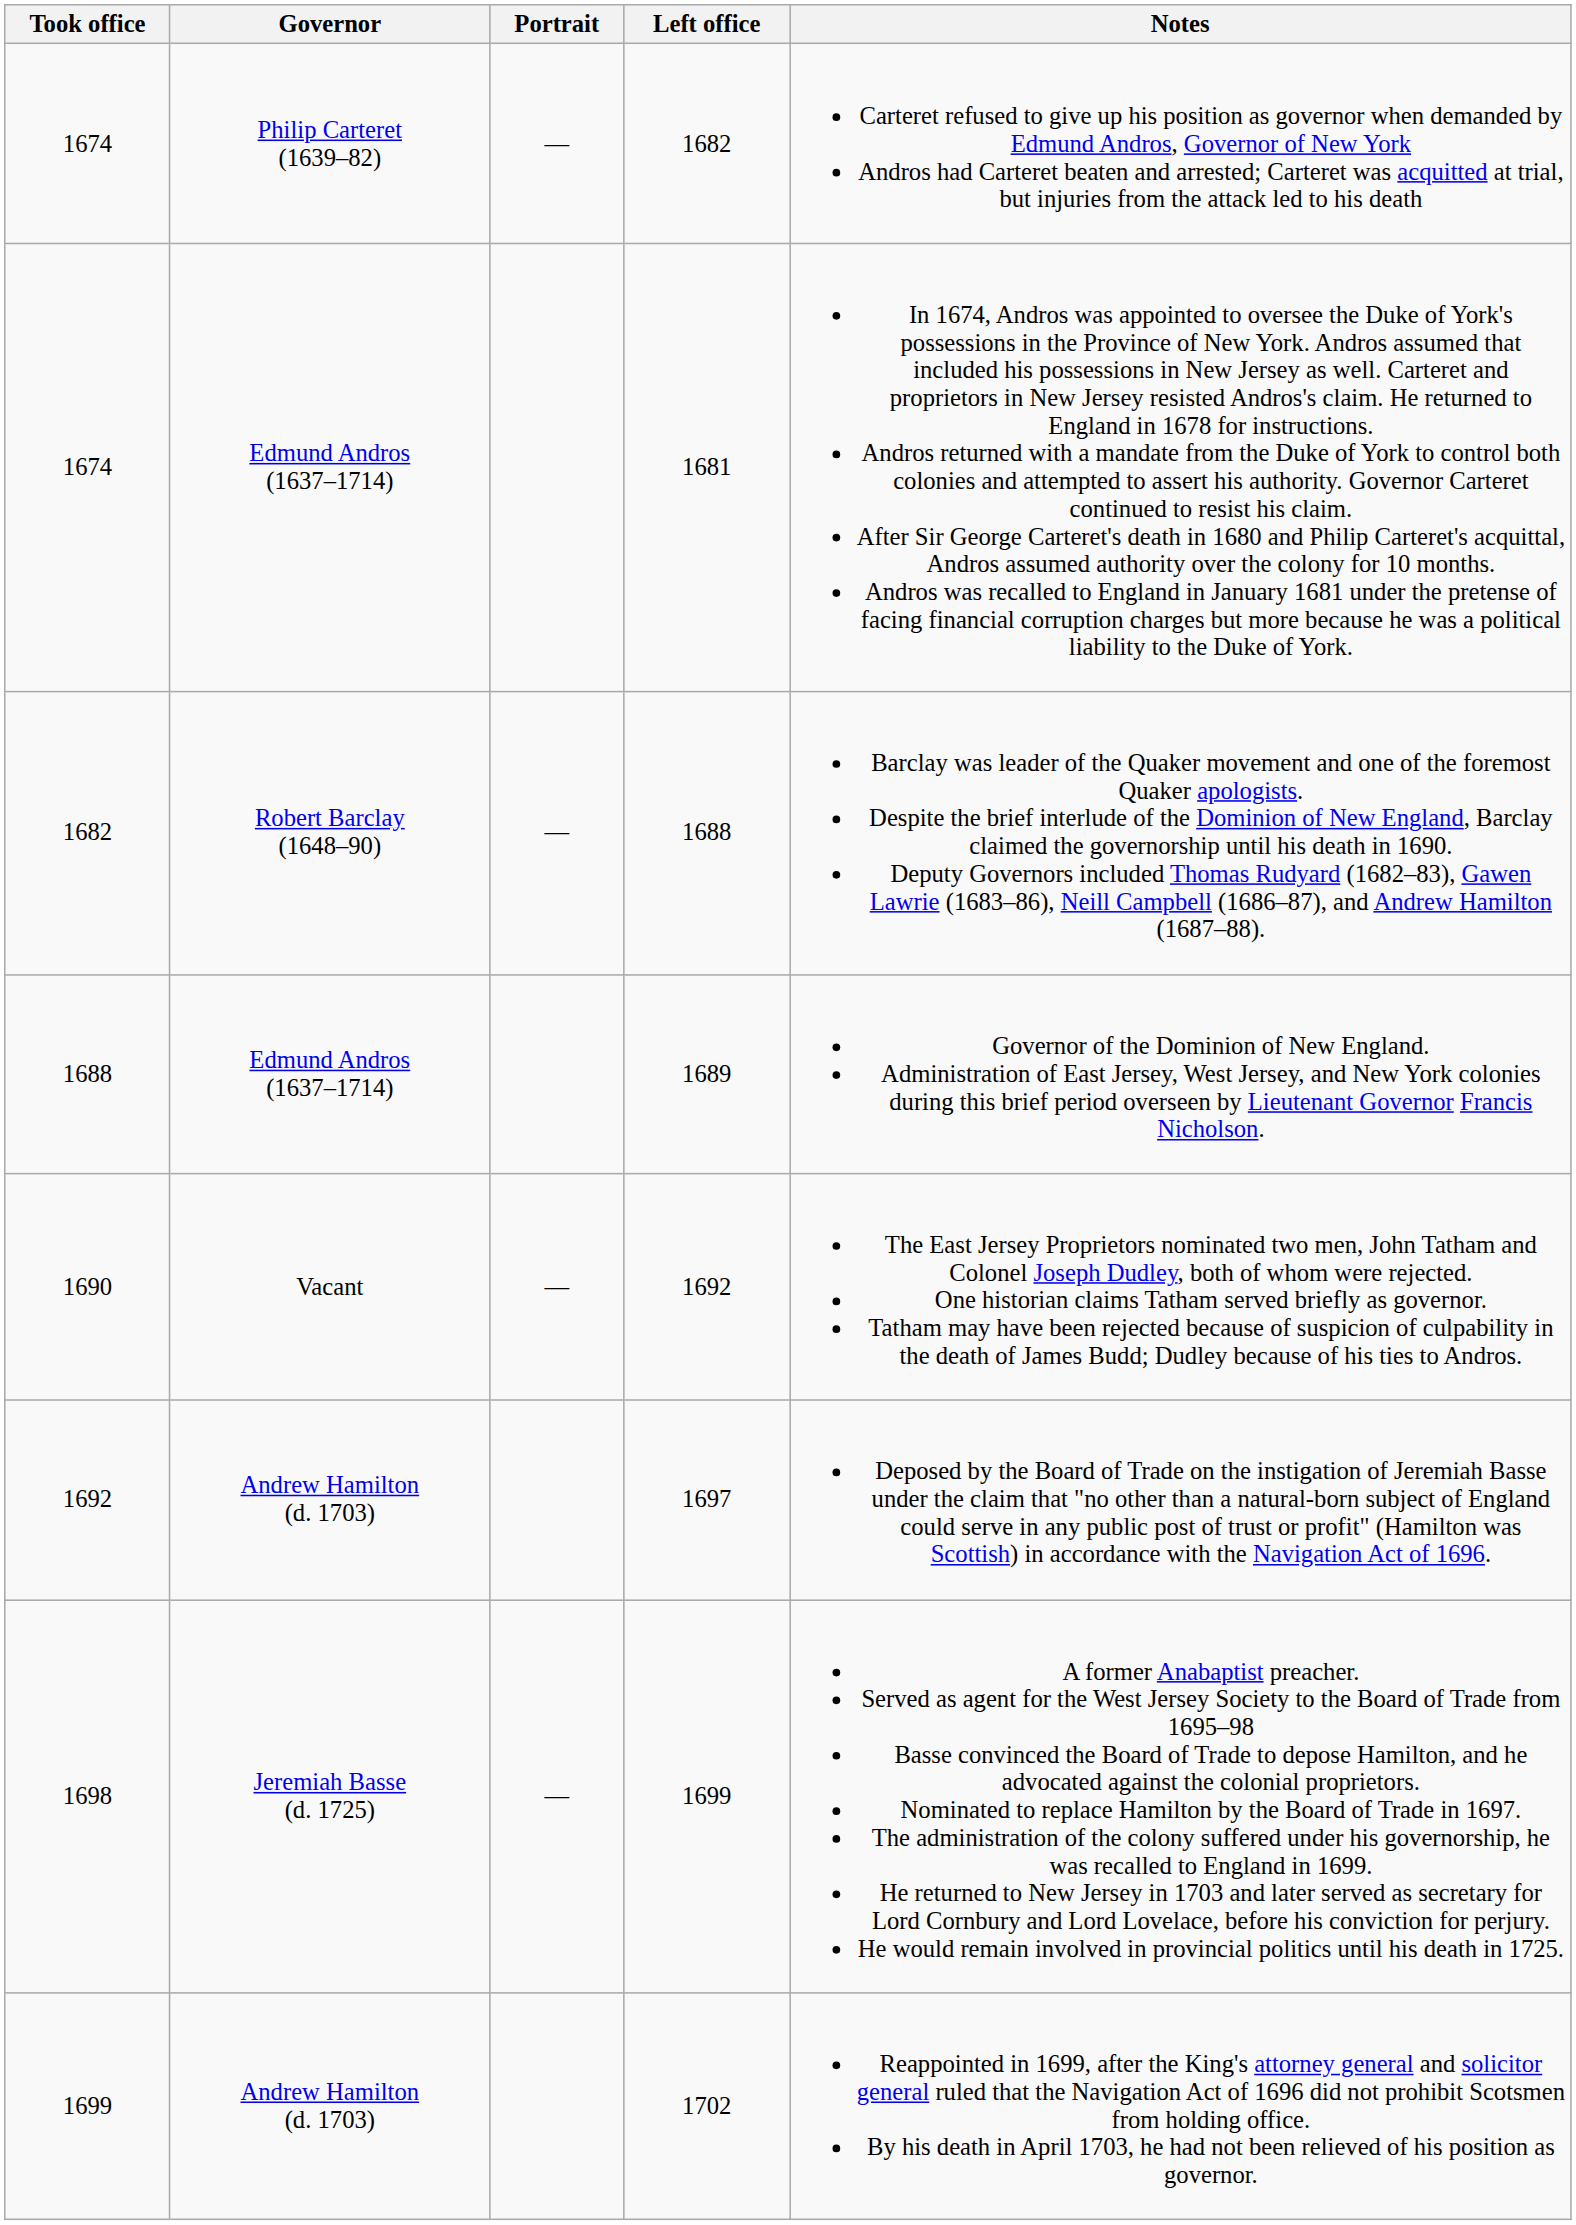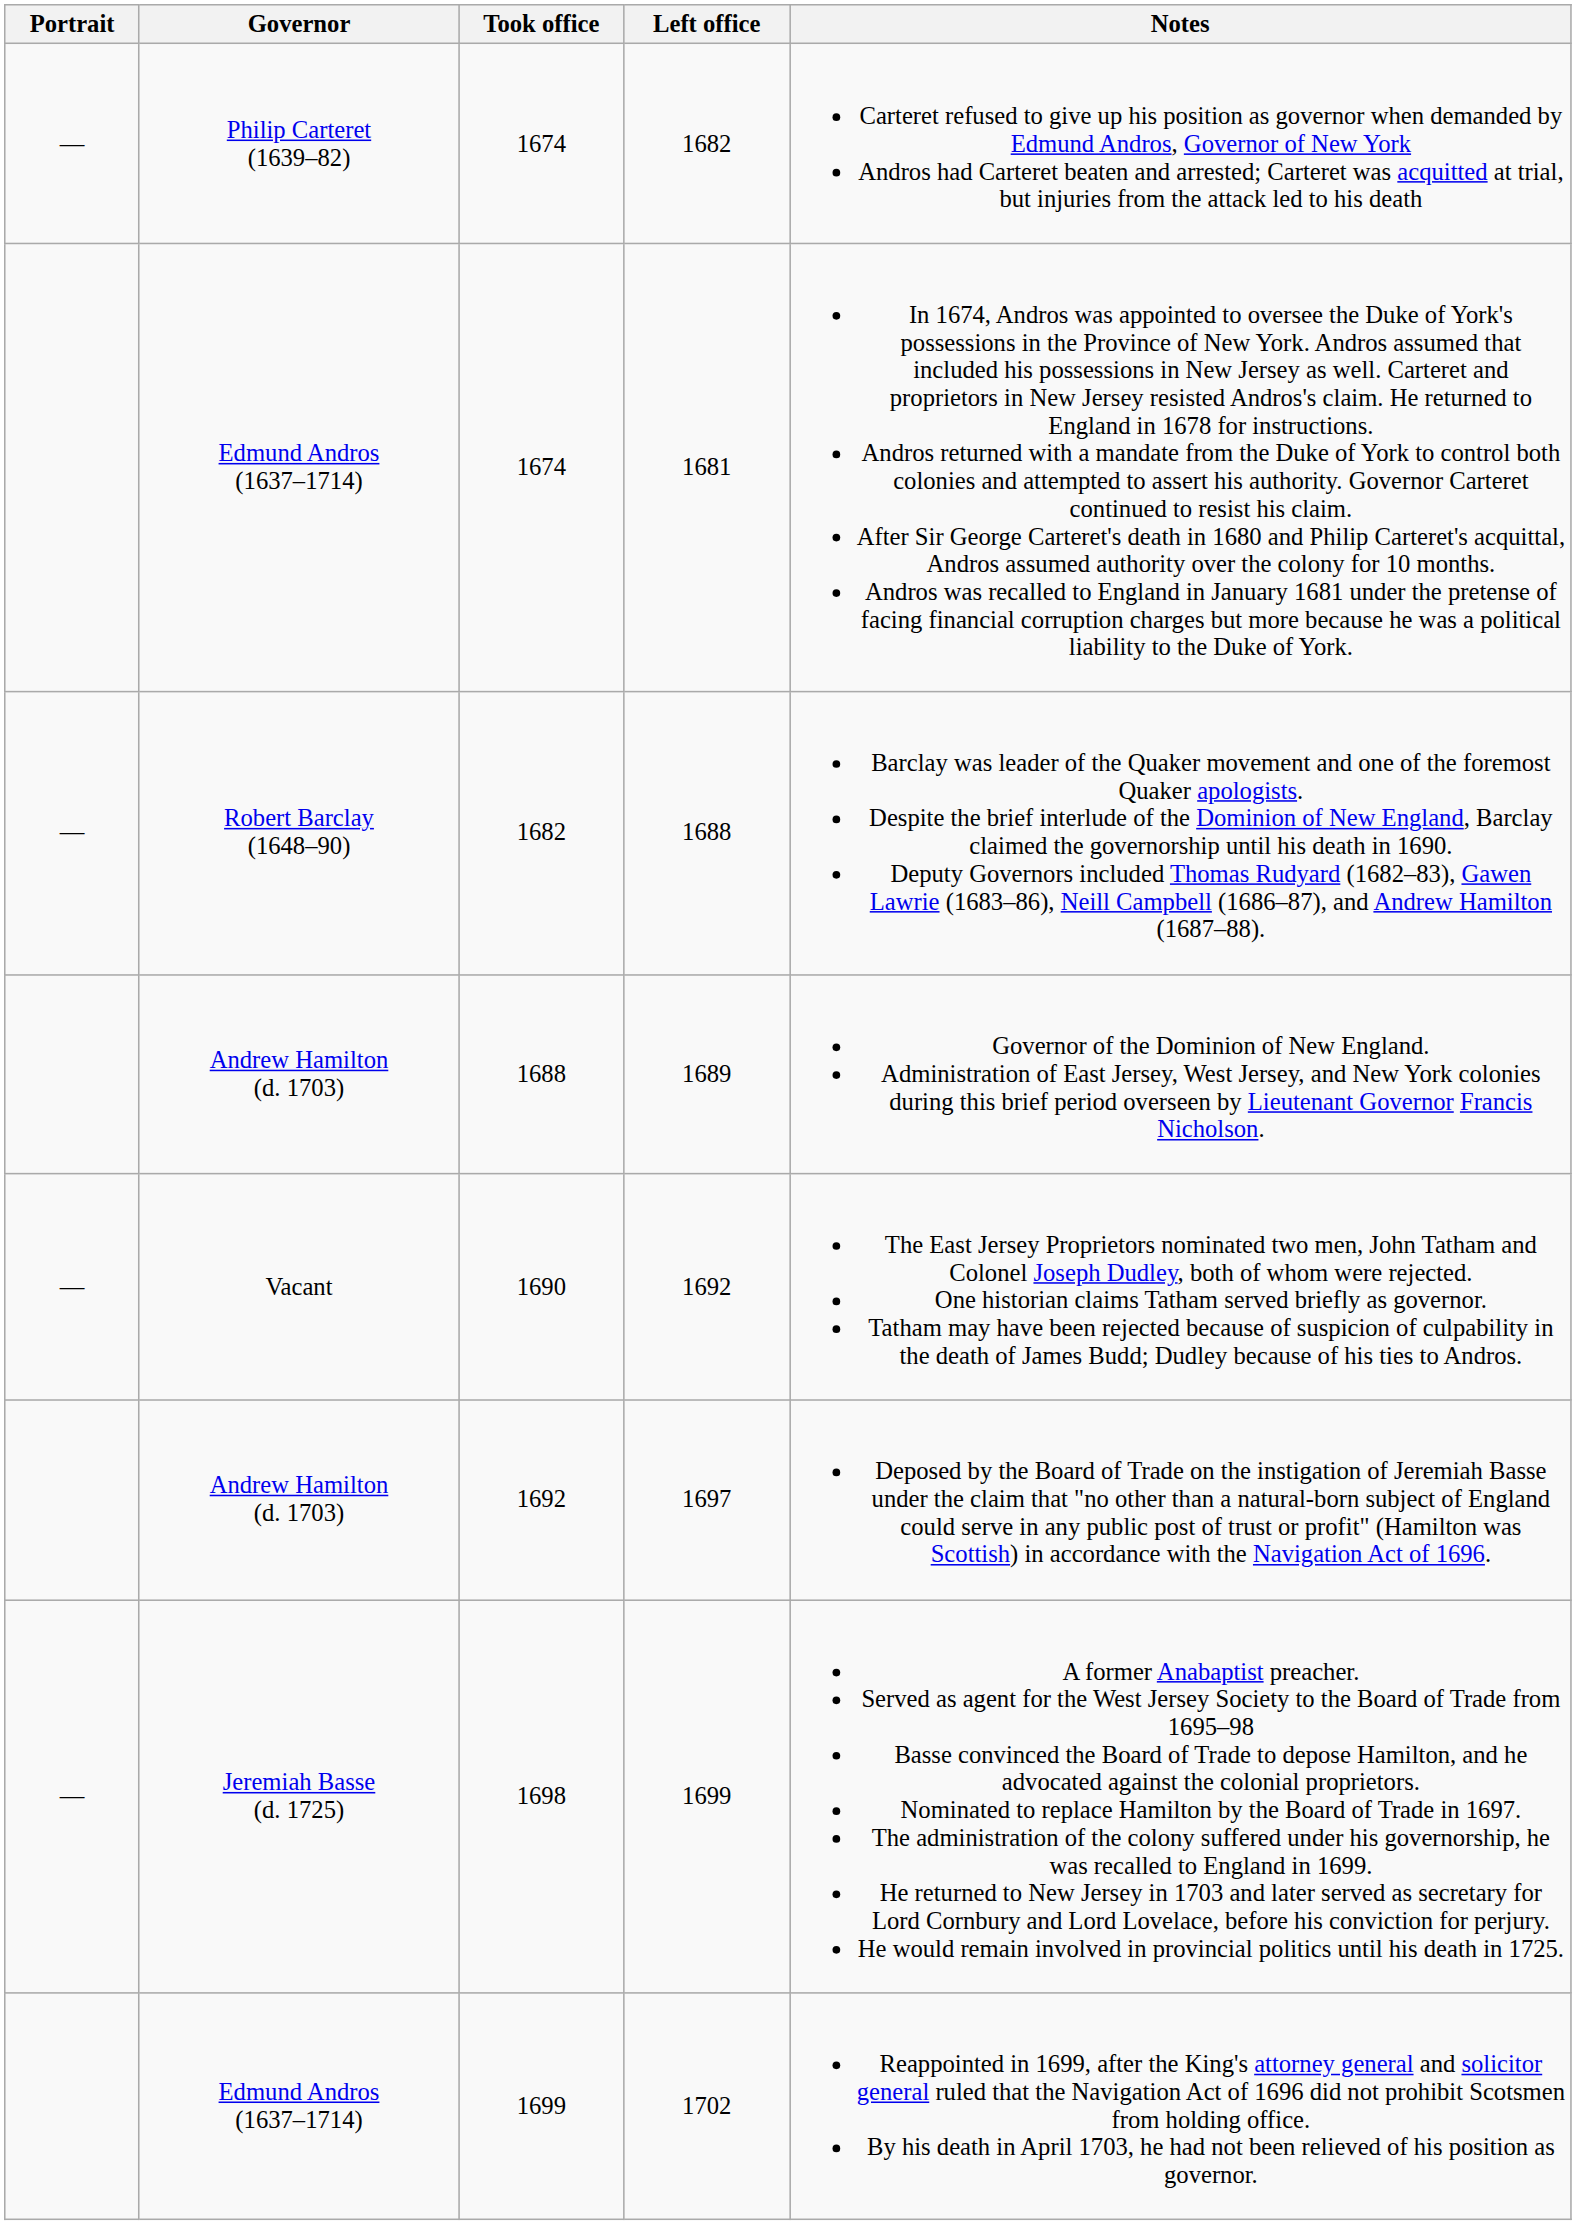columns swapped: Portrait <-> Took office
1689 | Governor: Edmund Andros (1637–1714) -> Andrew Hamilton (d. 1703)
1702 | Governor: Andrew Hamilton (d. 1703) -> Edmund Andros (1637–1714)
